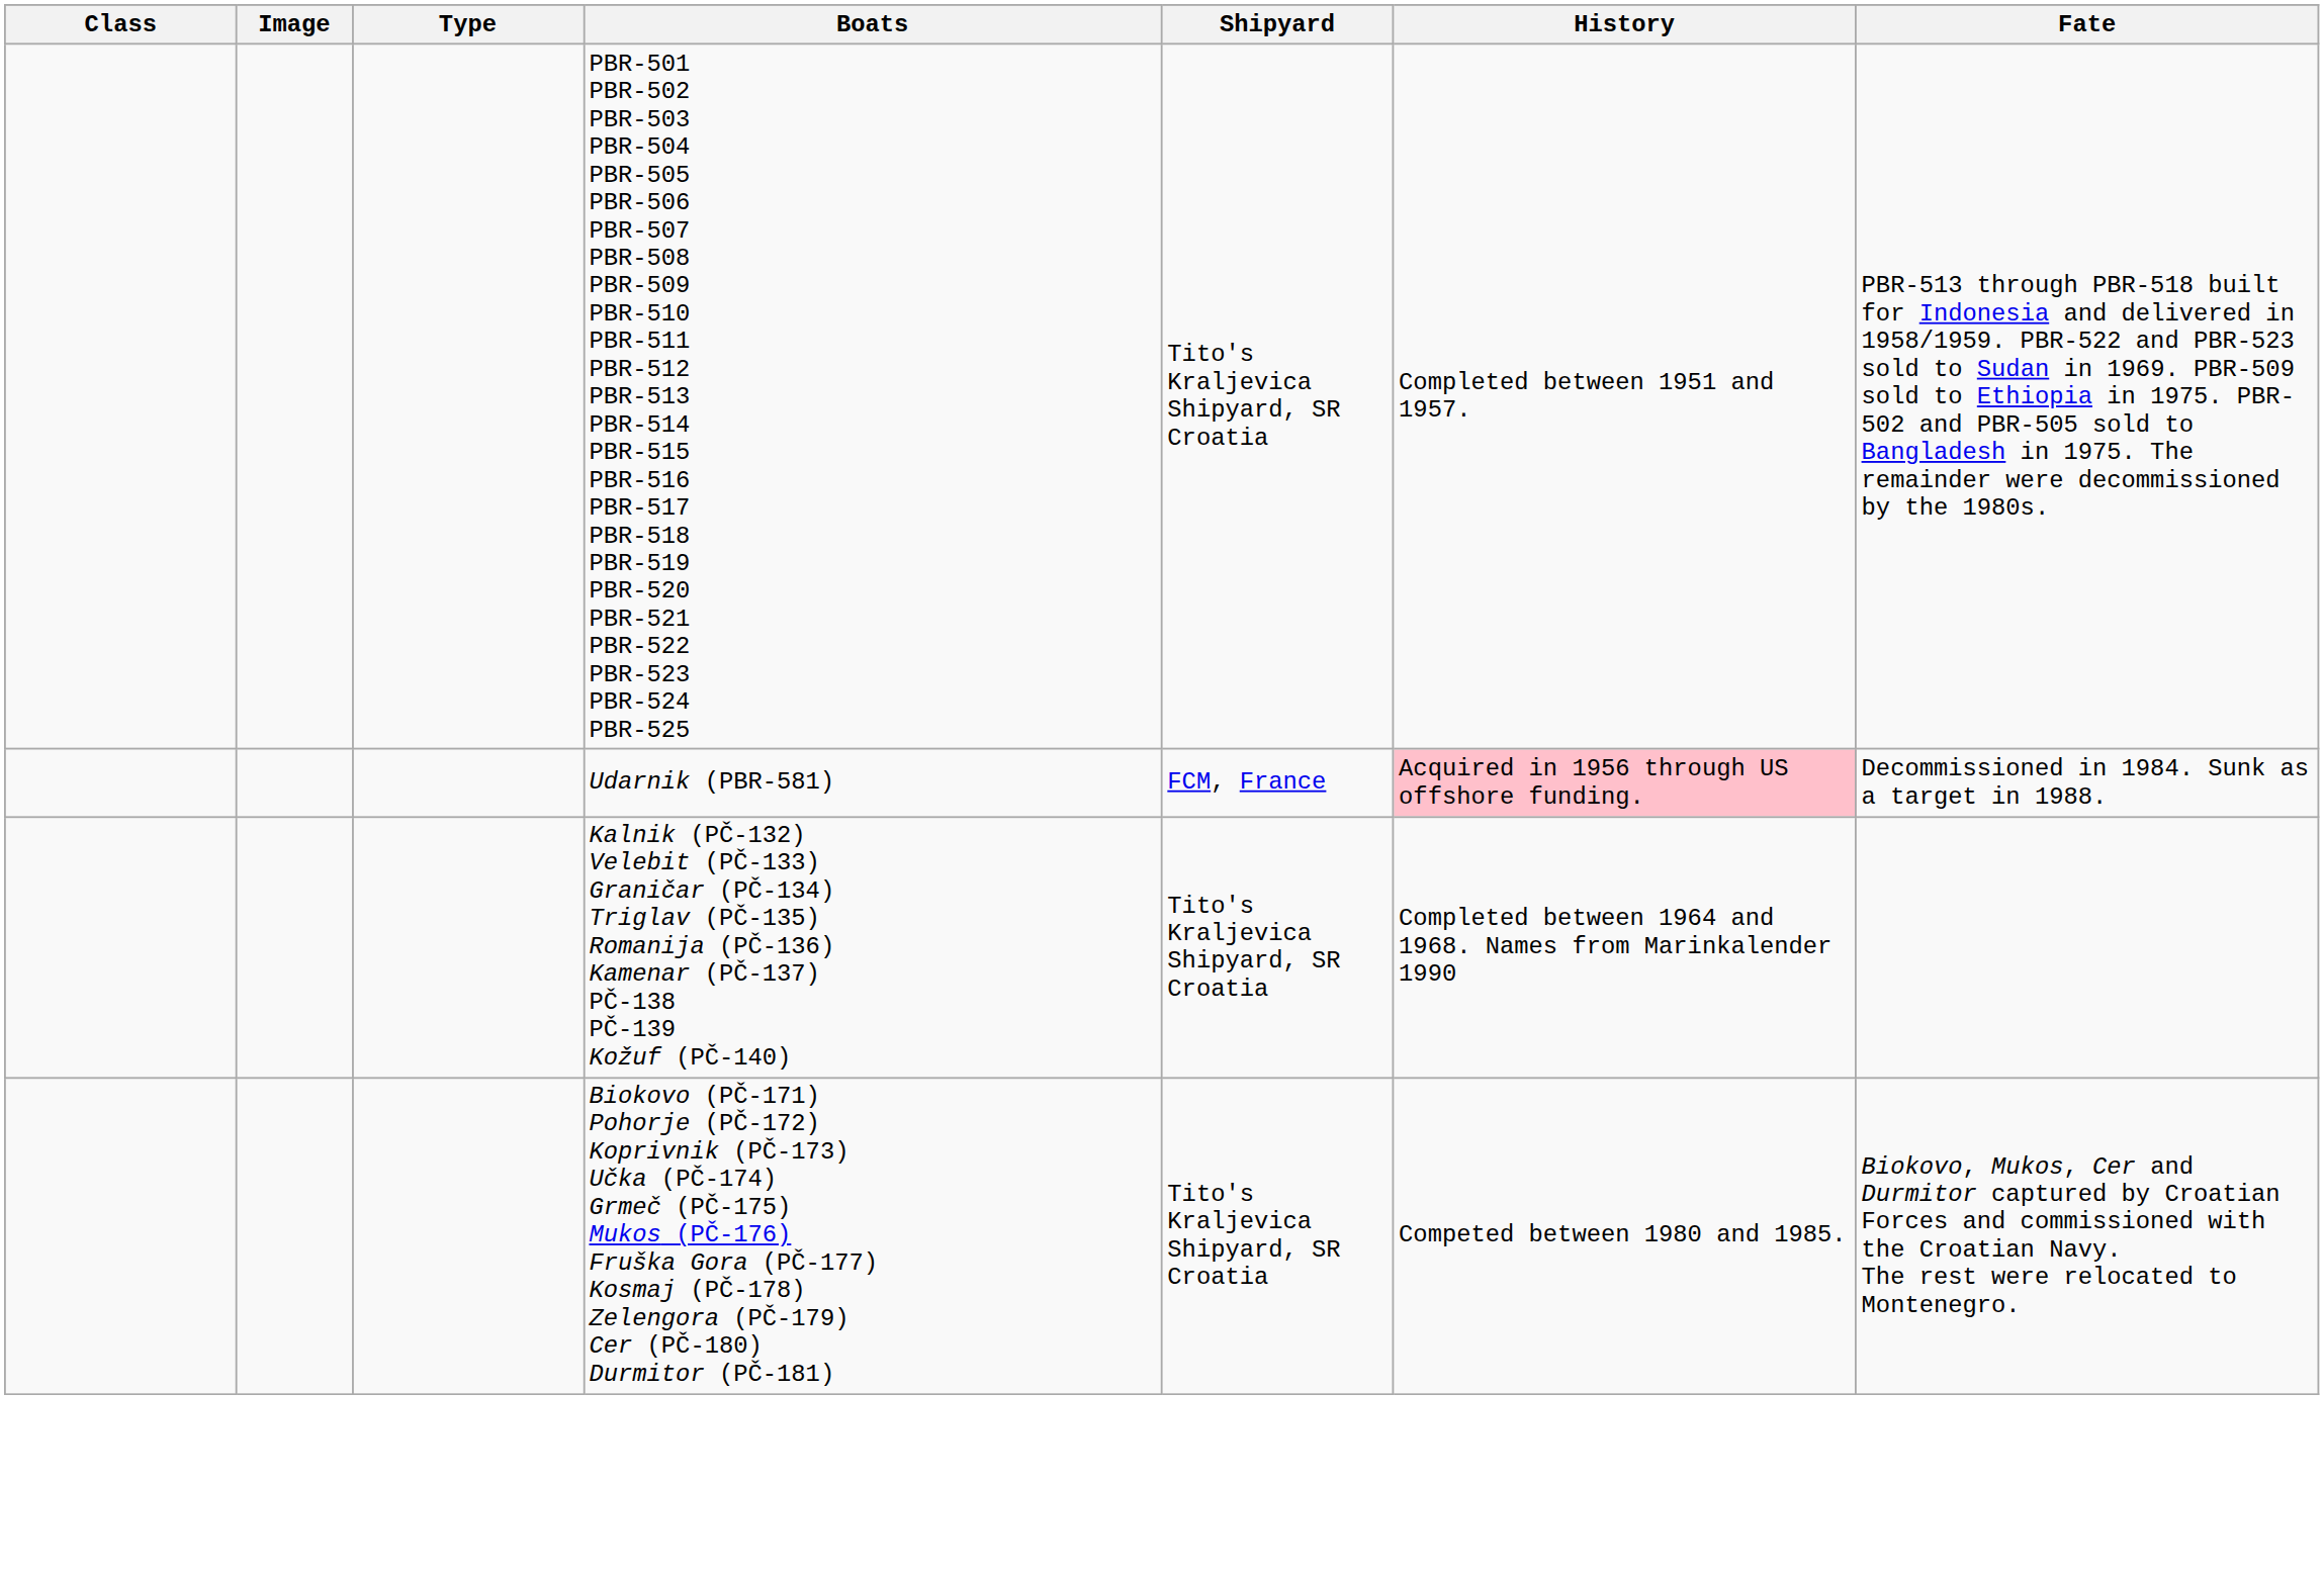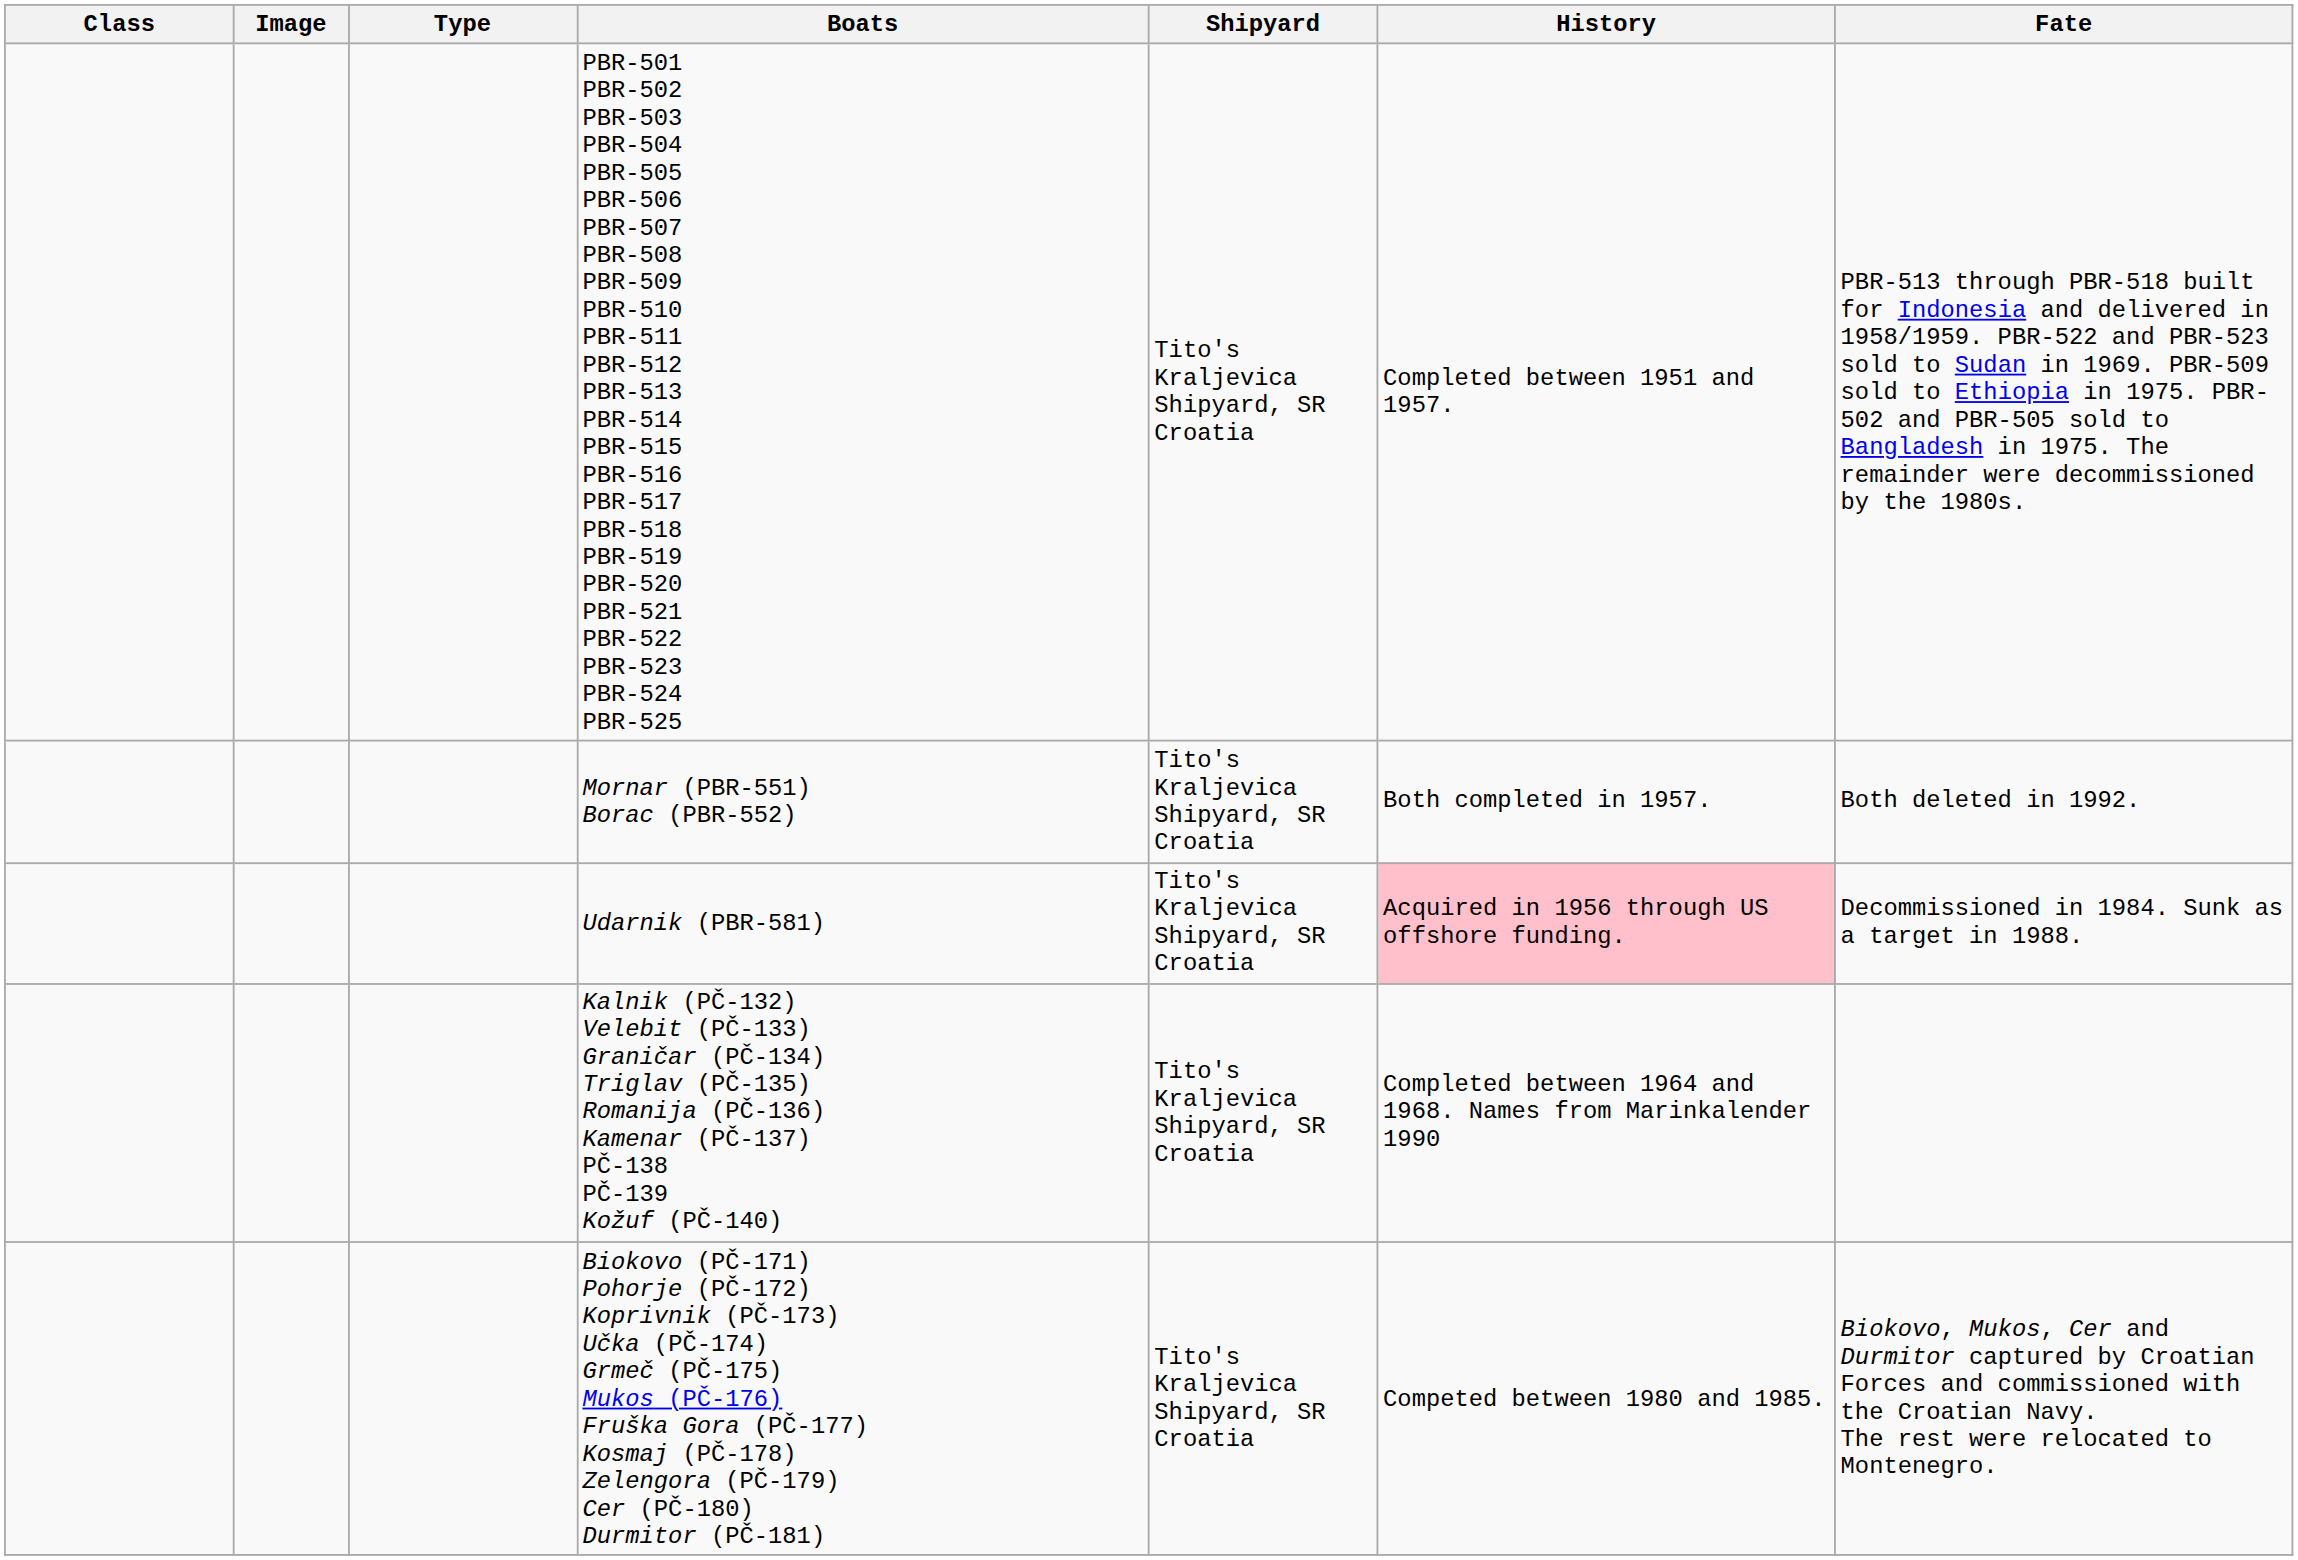+ row: Mornar (PBR-551) Borac (PBR-552) | Tito's Kraljevica Shipyard, SR Croatia | Both completed in 1957. | Both deleted in 1992.
Udarnik (PBR-581) | Shipyard: FCM, France -> Tito's Kraljevica Shipyard, SR Croatia
